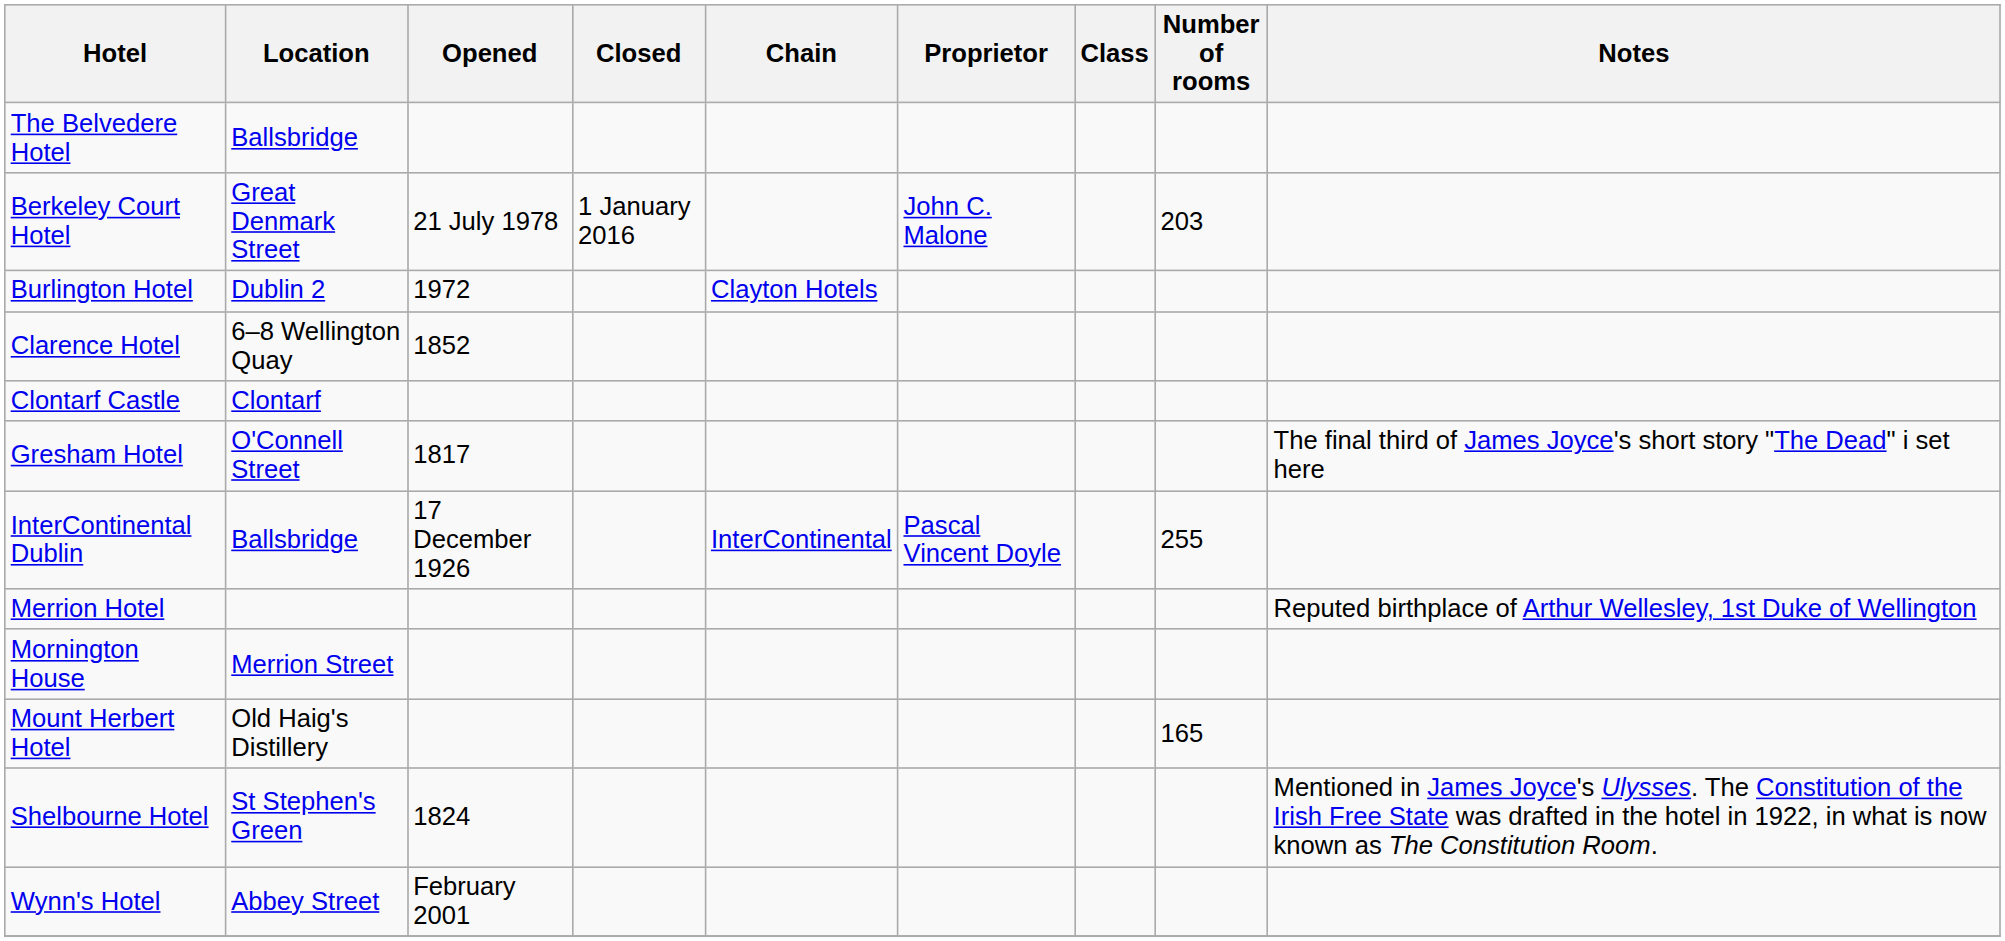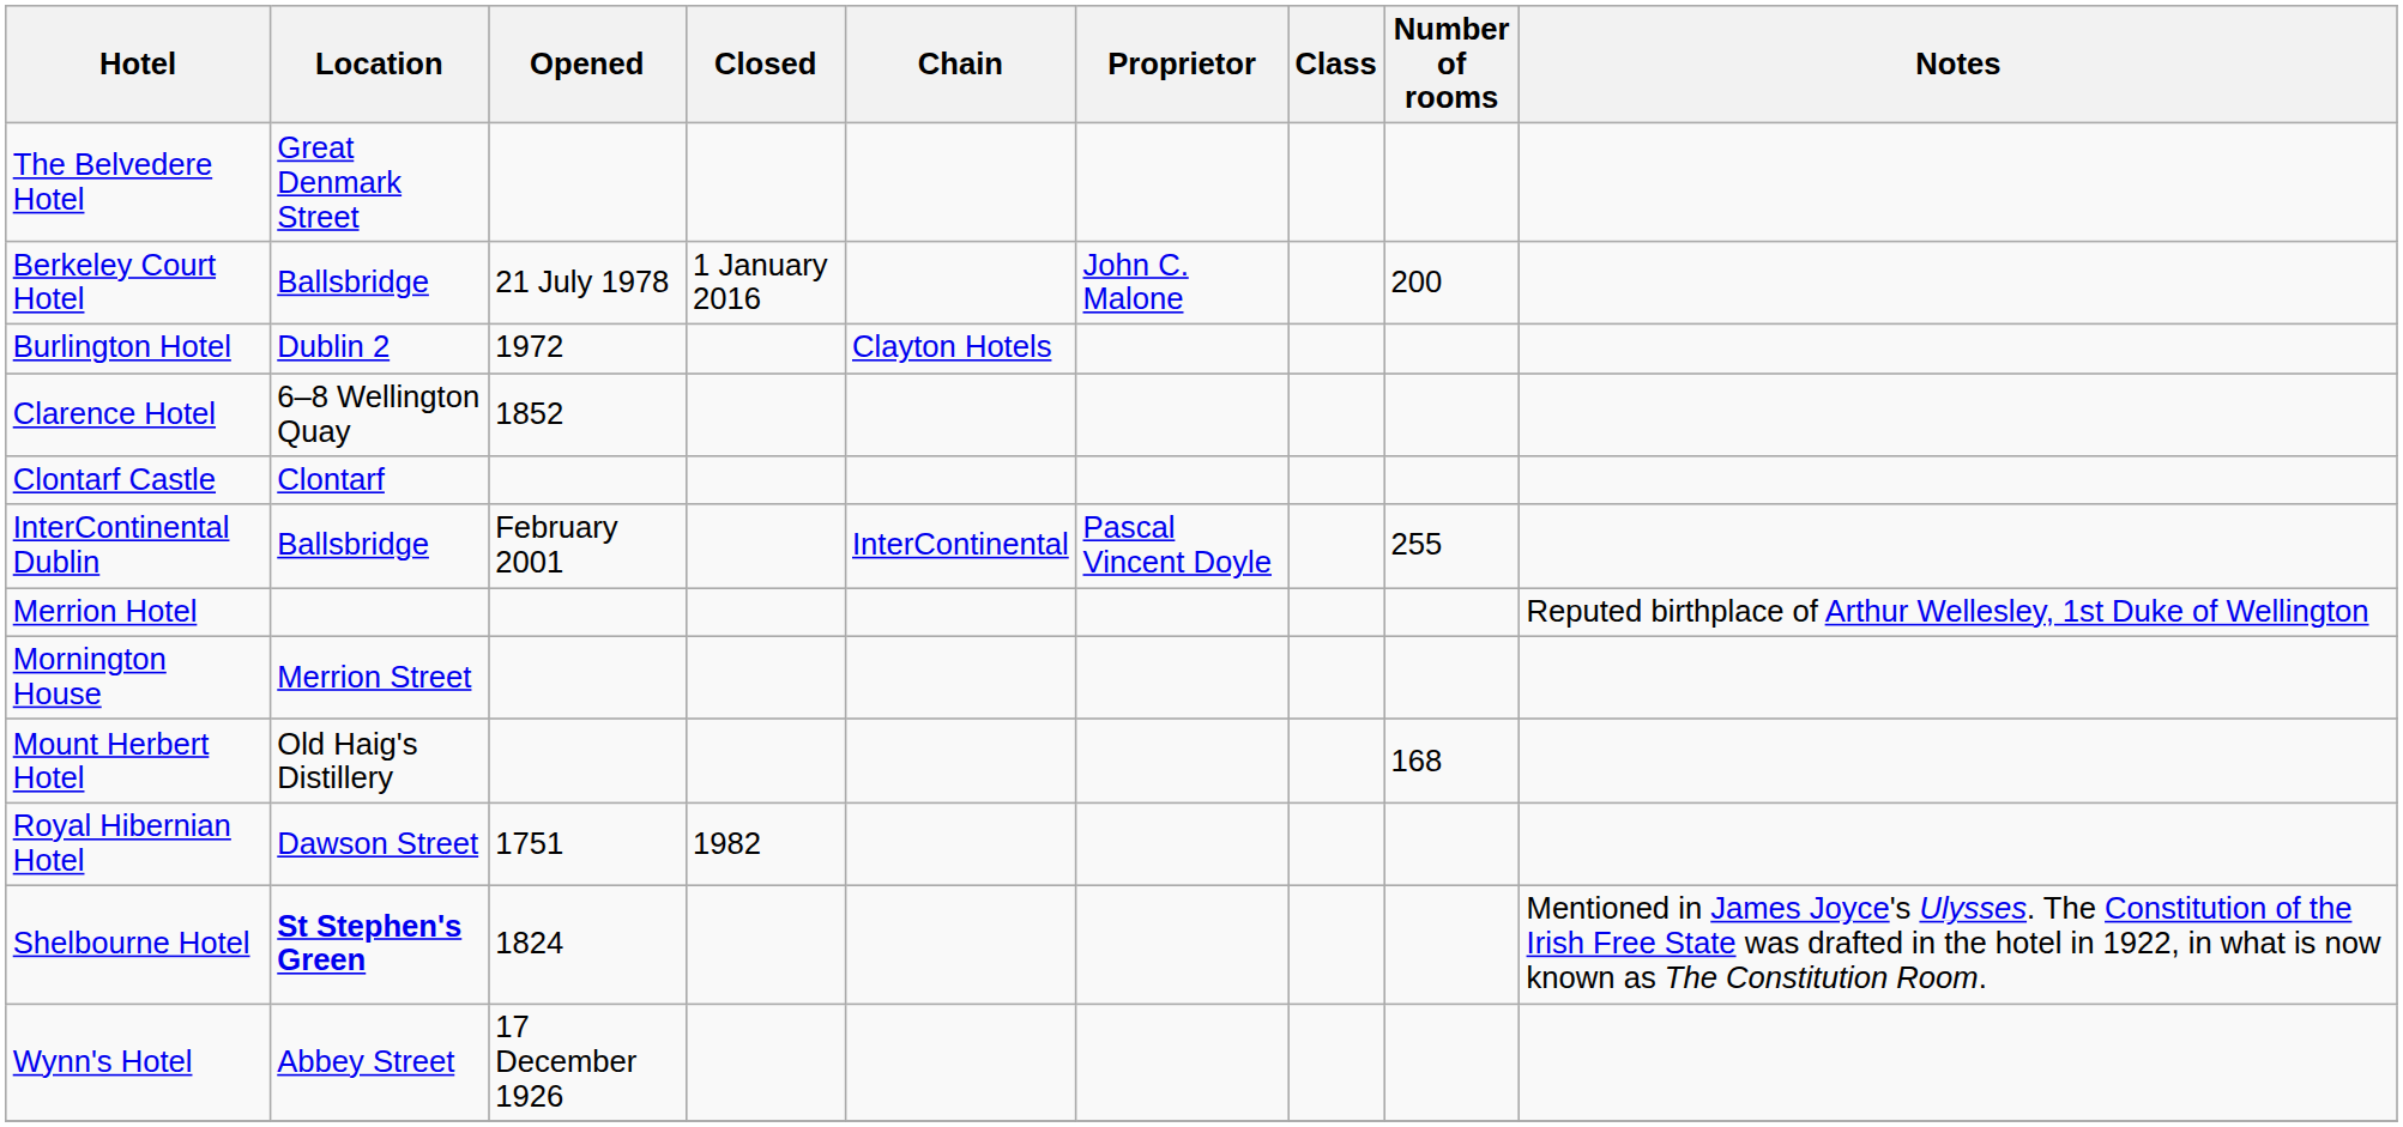The Belvedere Hotel | Location: Ballsbridge -> Great Denmark Street
Berkeley Court Hotel | Location: Great Denmark Street -> Ballsbridge
Berkeley Court Hotel | Number of rooms: 203 -> 200
- row: Gresham Hotel | O'Connell Street | 1817 | The final third of James Joyce's short story "The Dead" i set here
InterContinental Dublin | Opened: 17 December 1926 -> February 2001
Mount Herbert Hotel | Number of rooms: 165 -> 168
+ row: Royal Hibernian Hotel | Dawson Street | 1751 | 1982
Shelbourne Hotel | Location: normal -> bold
Wynn's Hotel | Opened: February 2001 -> 17 December 1926
